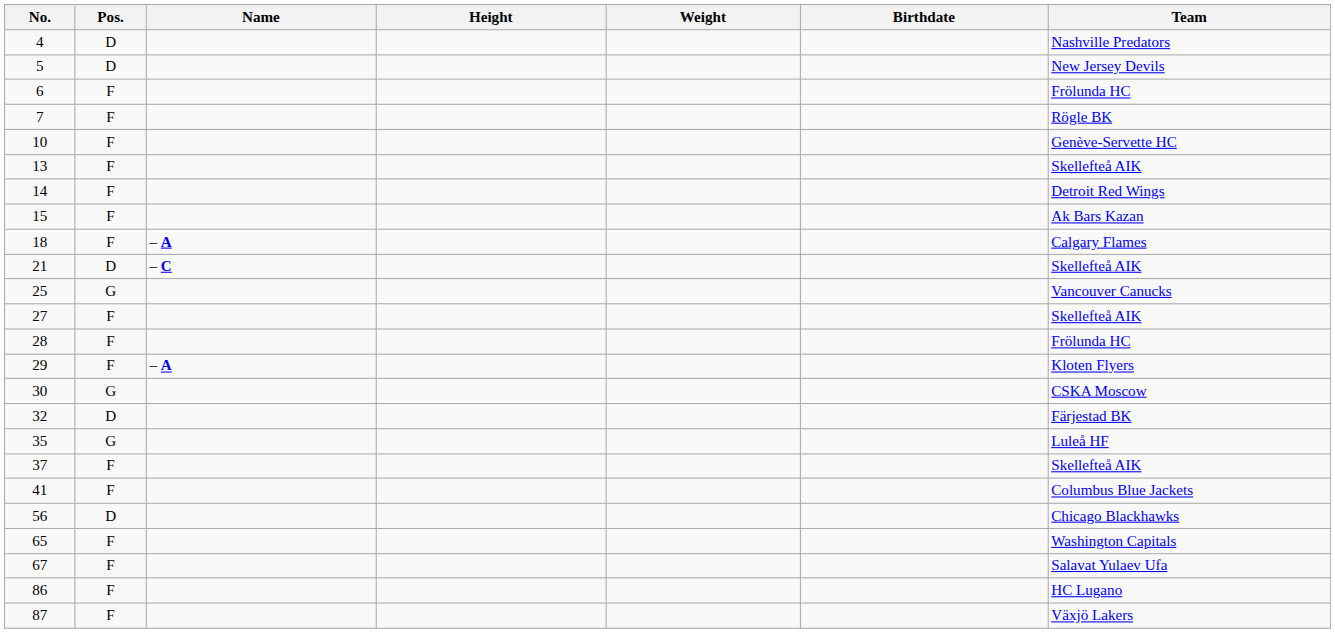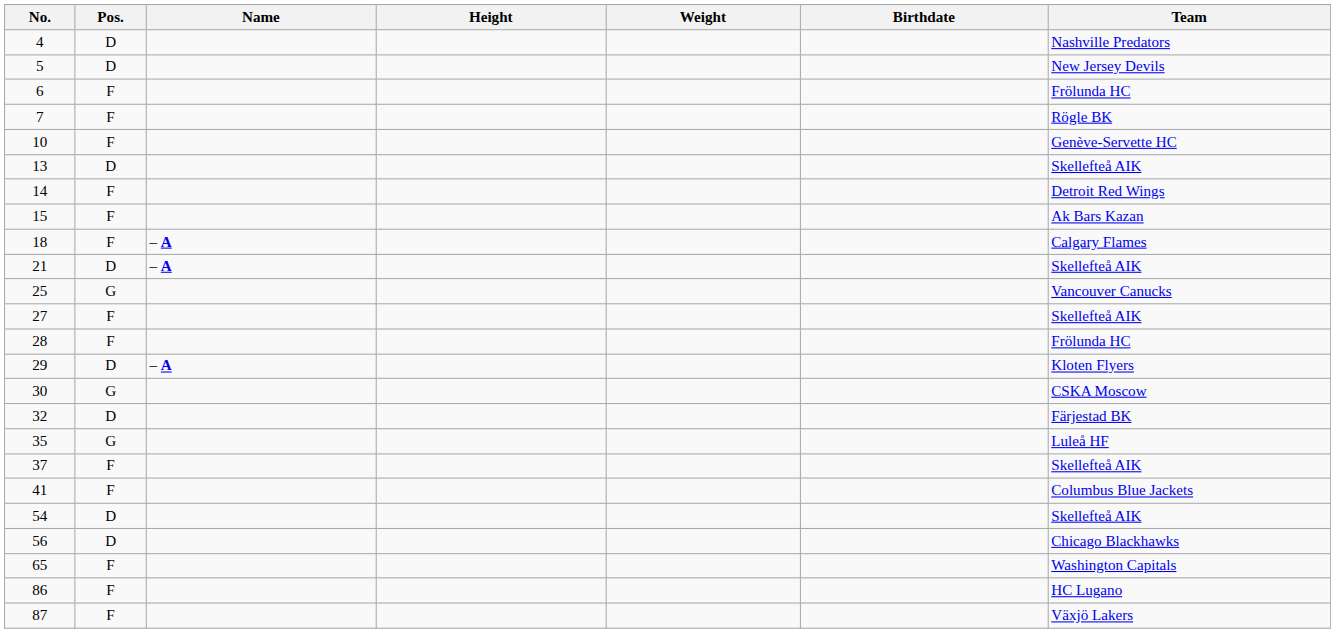13 | Pos.: F -> D
21 | Name: – C -> – A
29 | Pos.: F -> D
+ row: 54 | D | Skellefteå AIK
- row: 67 | F | Salavat Yulaev Ufa
